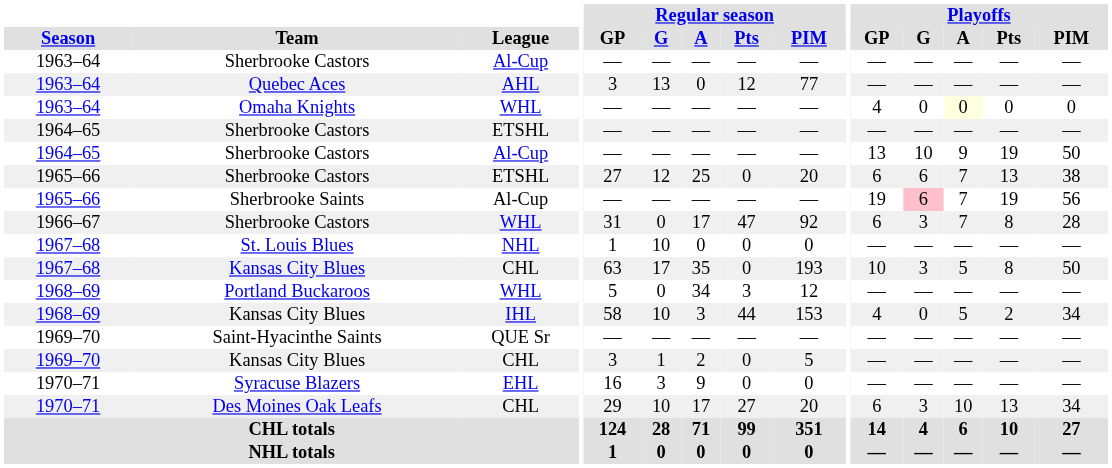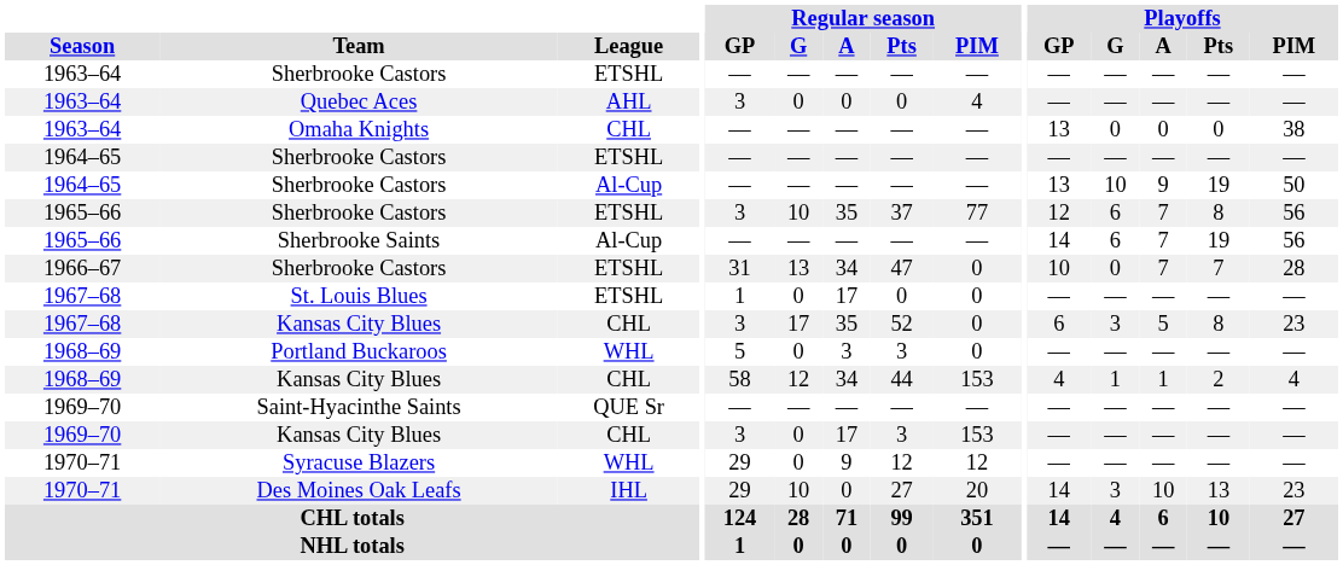1963–64 / Sherbrooke Castors | League: Al-Cup -> ETSHL
Quebec Aces | Regular season / G: 13 -> 0
Quebec Aces | Regular season / Pts: 12 -> 0
Quebec Aces | Regular season / PIM: 77 -> 4
Omaha Knights | League: WHL -> CHL
Omaha Knights | Playoffs / GP: 4 -> 13
Omaha Knights | Playoffs / A: lightyellow background -> no background
Omaha Knights | Playoffs / PIM: 0 -> 38
1965–66 / Sherbrooke Castors | Regular season / GP: 27 -> 3
1965–66 / Sherbrooke Castors | Regular season / G: 12 -> 10
1965–66 / Sherbrooke Castors | Regular season / A: 25 -> 35
1965–66 / Sherbrooke Castors | Regular season / Pts: 0 -> 37
1965–66 / Sherbrooke Castors | Regular season / PIM: 20 -> 77
1965–66 / Sherbrooke Castors | Playoffs / GP: 6 -> 12
1965–66 / Sherbrooke Castors | Playoffs / Pts: 13 -> 8
1965–66 / Sherbrooke Castors | Playoffs / PIM: 38 -> 56
Sherbrooke Saints | Playoffs / GP: 19 -> 14
Sherbrooke Saints | Playoffs / G: pink background -> no background
1966–67 / Sherbrooke Castors | League: WHL -> ETSHL
1966–67 / Sherbrooke Castors | Regular season / G: 0 -> 13
1966–67 / Sherbrooke Castors | Regular season / A: 17 -> 34
1966–67 / Sherbrooke Castors | Regular season / PIM: 92 -> 0
1966–67 / Sherbrooke Castors | Playoffs / GP: 6 -> 10
1966–67 / Sherbrooke Castors | Playoffs / G: 3 -> 0
1966–67 / Sherbrooke Castors | Playoffs / Pts: 8 -> 7
St. Louis Blues | League: NHL -> ETSHL
St. Louis Blues | Regular season / G: 10 -> 0
St. Louis Blues | Regular season / A: 0 -> 17
1967–68 / Kansas City Blues | Regular season / GP: 63 -> 3
1967–68 / Kansas City Blues | Regular season / Pts: 0 -> 52
1967–68 / Kansas City Blues | Regular season / PIM: 193 -> 0
1967–68 / Kansas City Blues | Playoffs / GP: 10 -> 6
1967–68 / Kansas City Blues | Playoffs / PIM: 50 -> 23
Portland Buckaroos | Regular season / A: 34 -> 3
Portland Buckaroos | Regular season / PIM: 12 -> 0
1968–69 / Kansas City Blues | League: IHL -> CHL
1968–69 / Kansas City Blues | Regular season / G: 10 -> 12
1968–69 / Kansas City Blues | Regular season / A: 3 -> 34
1968–69 / Kansas City Blues | Playoffs / G: 0 -> 1
1968–69 / Kansas City Blues | Playoffs / A: 5 -> 1
1968–69 / Kansas City Blues | Playoffs / PIM: 34 -> 4
1969–70 / Kansas City Blues | Regular season / G: 1 -> 0
1969–70 / Kansas City Blues | Regular season / A: 2 -> 17
1969–70 / Kansas City Blues | Regular season / Pts: 0 -> 3
1969–70 / Kansas City Blues | Regular season / PIM: 5 -> 153
Syracuse Blazers | League: EHL -> WHL
Syracuse Blazers | Regular season / GP: 16 -> 29
Syracuse Blazers | Regular season / G: 3 -> 0
Syracuse Blazers | Regular season / Pts: 0 -> 12
Syracuse Blazers | Regular season / PIM: 0 -> 12
Des Moines Oak Leafs | League: CHL -> IHL
Des Moines Oak Leafs | Regular season / A: 17 -> 0
Des Moines Oak Leafs | Playoffs / GP: 6 -> 14
Des Moines Oak Leafs | Playoffs / PIM: 34 -> 23
